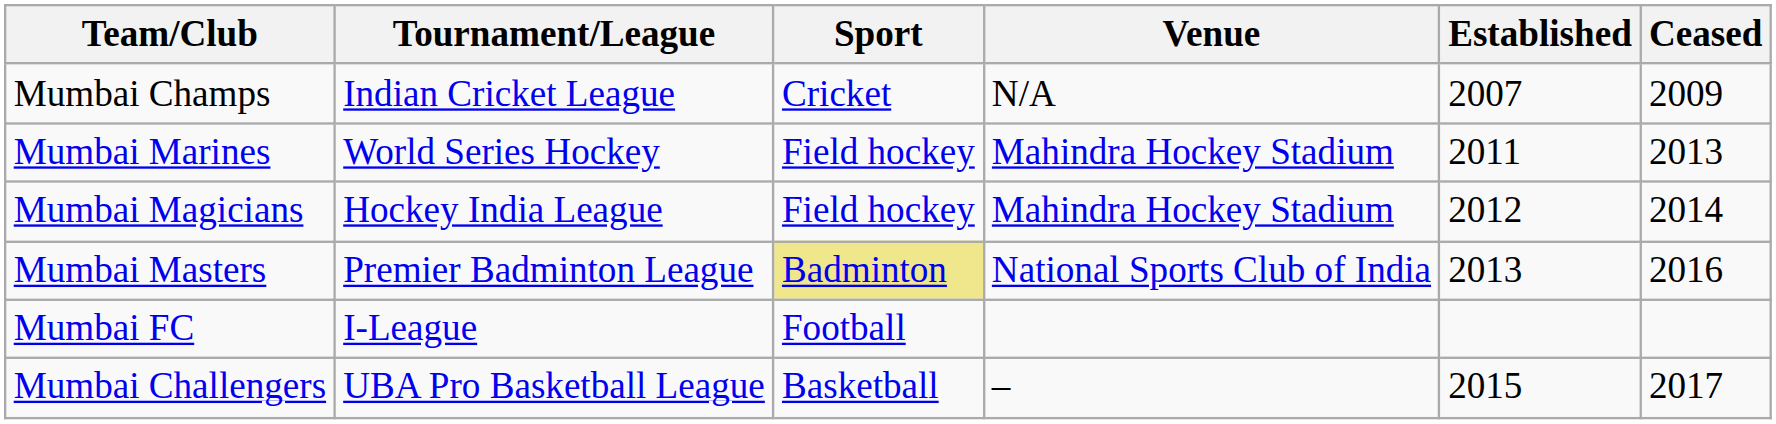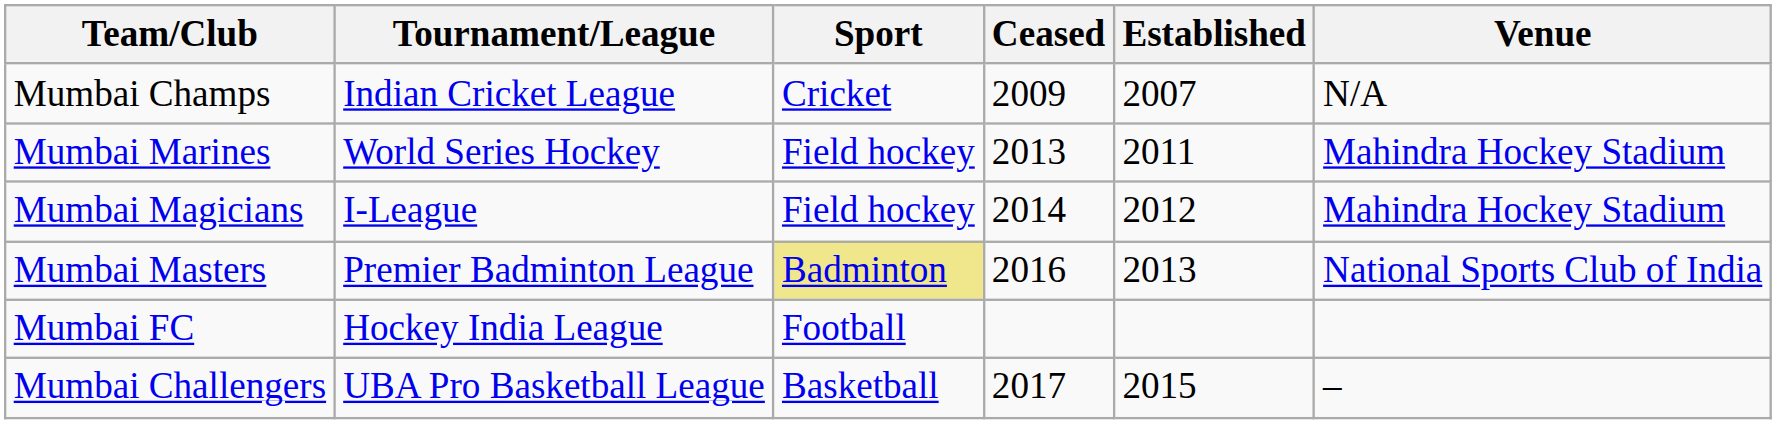columns swapped: Venue <-> Ceased
Mumbai Magicians | Tournament/League: Hockey India League -> I-League
Mumbai FC | Tournament/League: I-League -> Hockey India League
